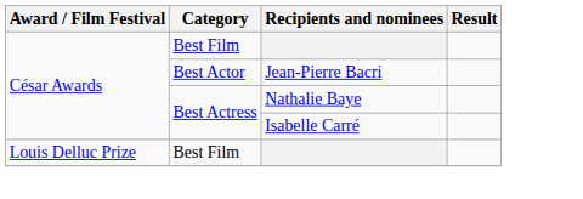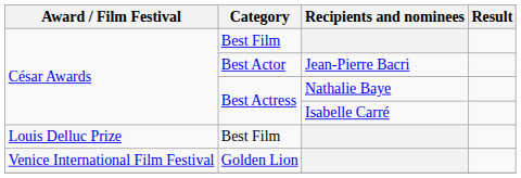+ row: Venice International Film Festival | Golden Lion
